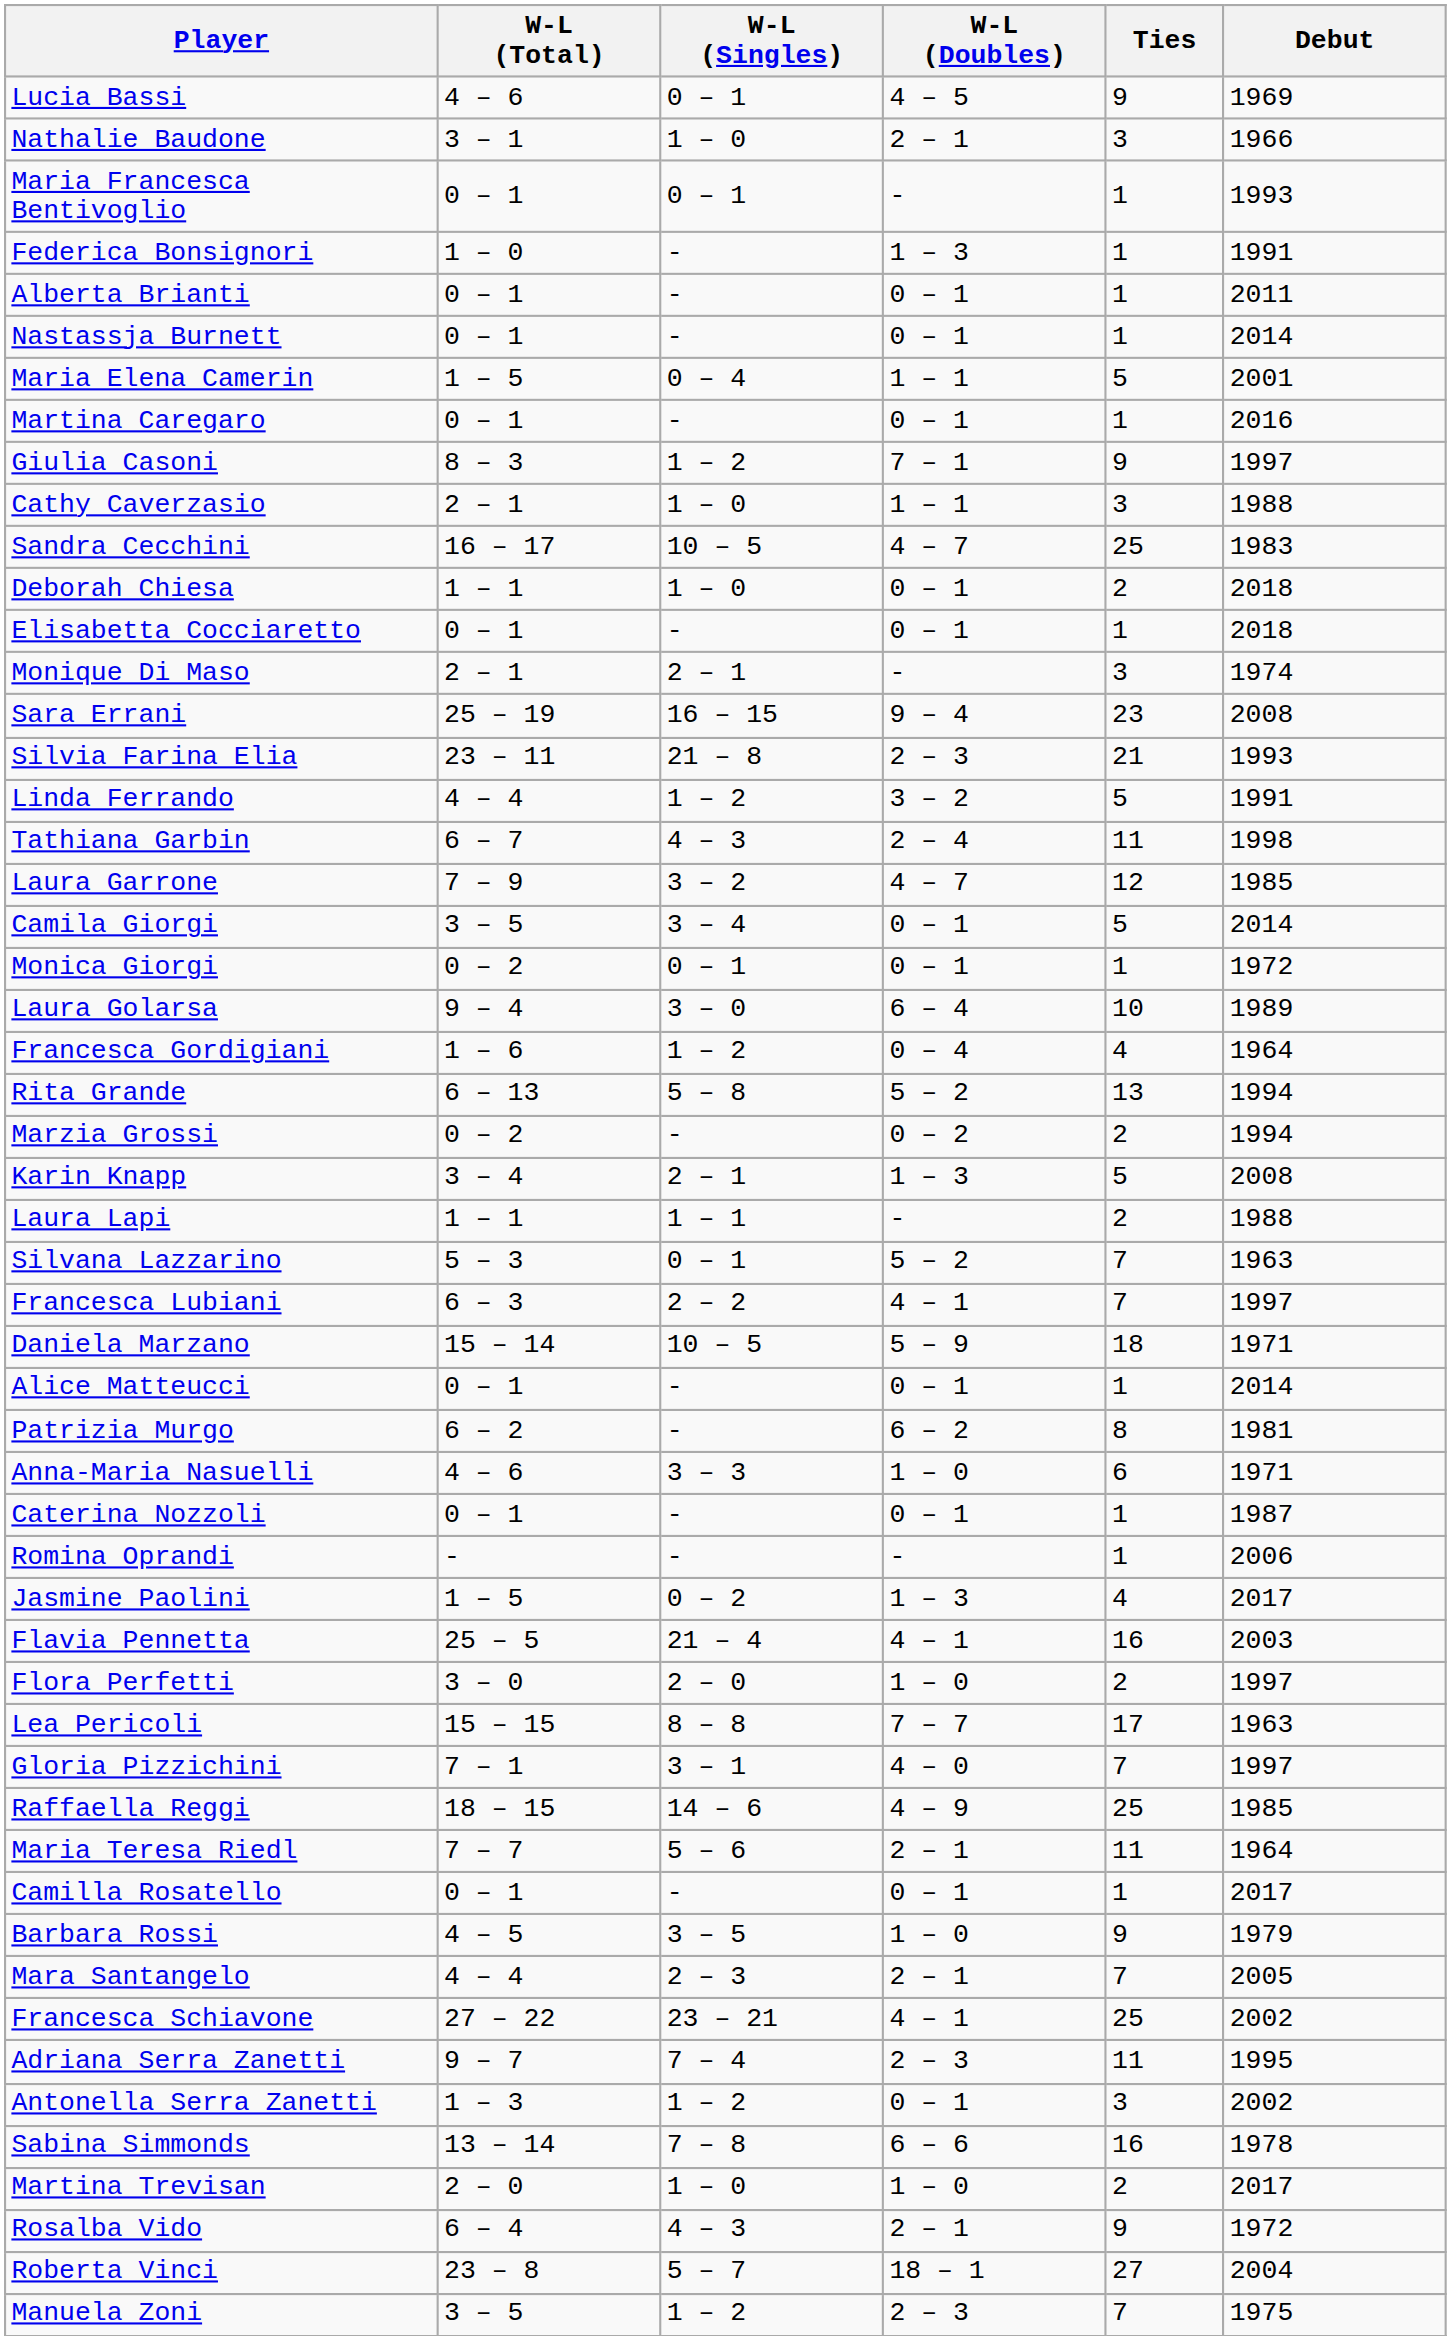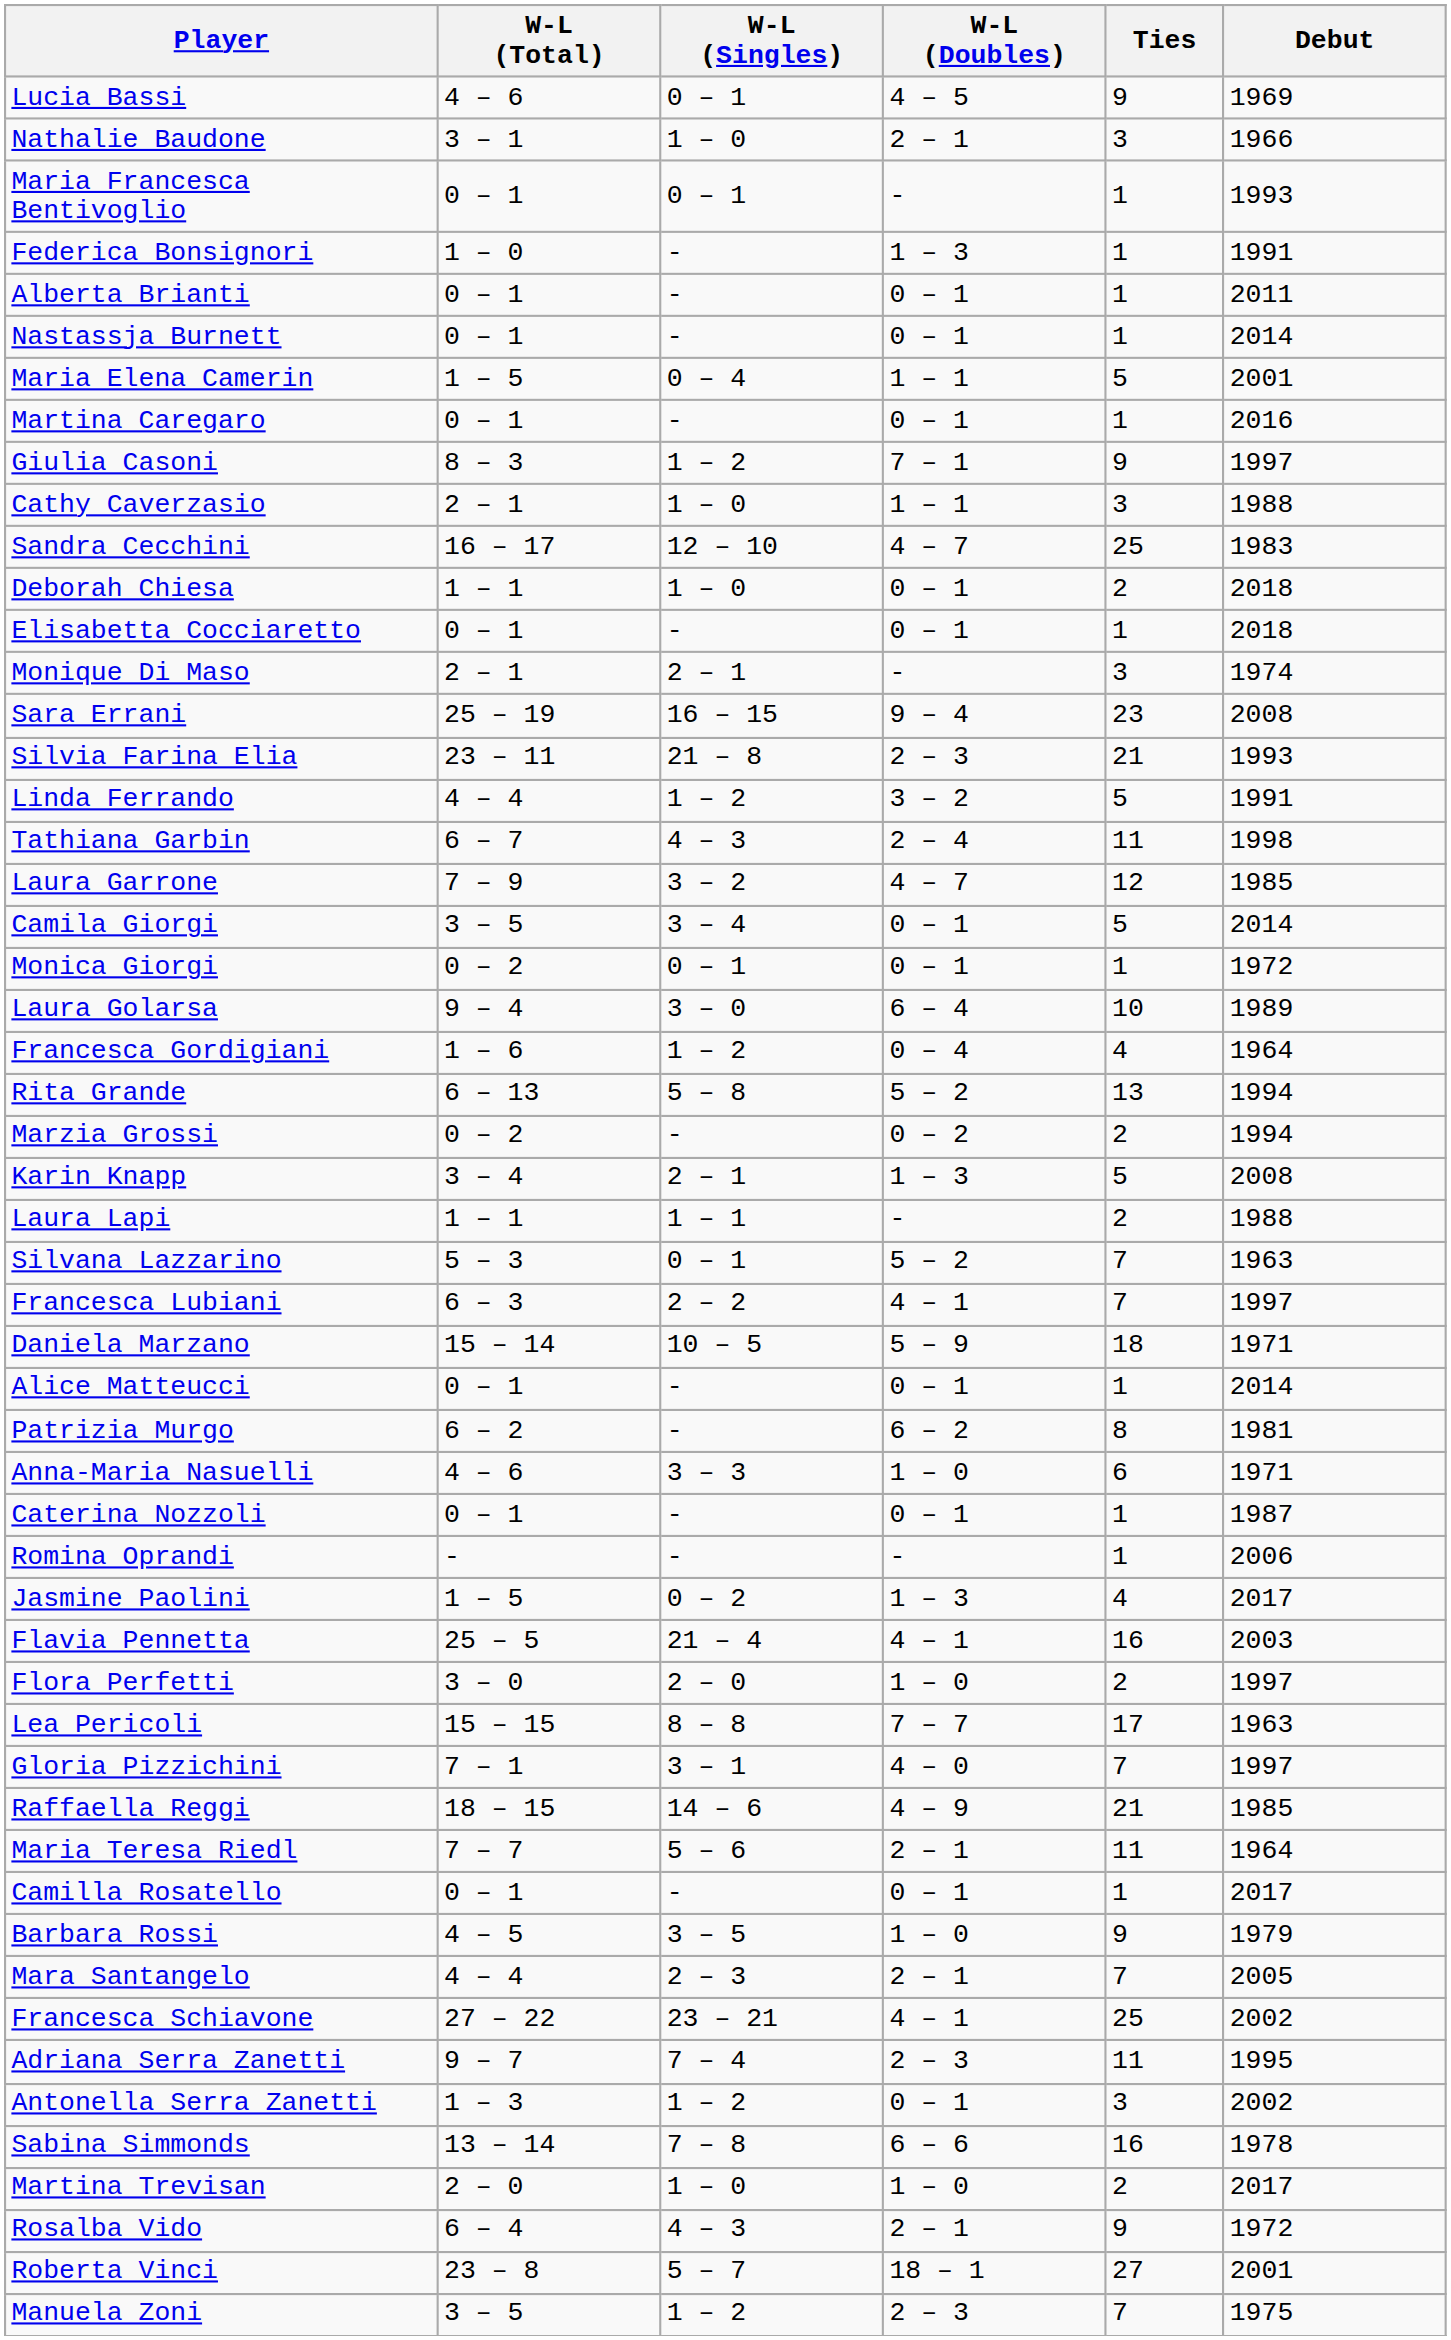Sandra Cecchini | W-L (Singles): 10 – 5 -> 12 – 10
Raffaella Reggi | Ties: 25 -> 21
Roberta Vinci | Debut: 2004 -> 2001
